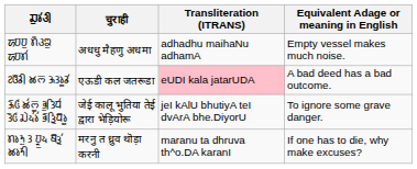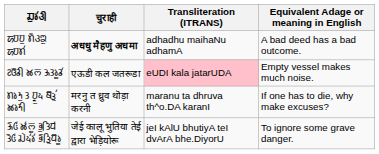𑚀𑚜𑚜𑚰 𑚢𑚳𑚩𑚘𑚰 𑚀𑚜𑚢𑚭 | चुराही: normal -> bold
𑚀𑚜𑚜𑚰 𑚢𑚳𑚩𑚘𑚰 𑚀𑚜𑚢𑚭 | Equivalent Adage or meaning in English: Empty vessel makes much noise. -> A bad deed has a bad outcome.
𑚆𑚅𑚖𑚯 𑚊𑚥 𑚑𑚙𑚤𑚱𑚖𑚭 | Equivalent Adage or meaning in English: A bad deed has a bad outcome. -> Empty vessel makes much noise.
rows swapped: 𑚢𑚤𑚝𑚰 𑚙 𑚜𑚶𑚤𑚰𑚦 𑚚𑚴𑚪𑚭 𑚊𑚤𑚝𑚯 <-> 𑚑𑚲𑚃 𑚊𑚭𑚥𑚱 𑚡𑚰𑚙𑚮𑚣𑚭 𑚙𑚲𑚃 𑚛𑚶𑚦𑚭𑚤𑚭 𑚡𑚲𑚪𑚮𑚣𑚴𑚤𑚱
